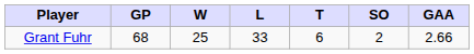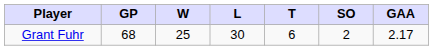Grant Fuhr | L: 33 -> 30
Grant Fuhr | GAA: 2.66 -> 2.17
